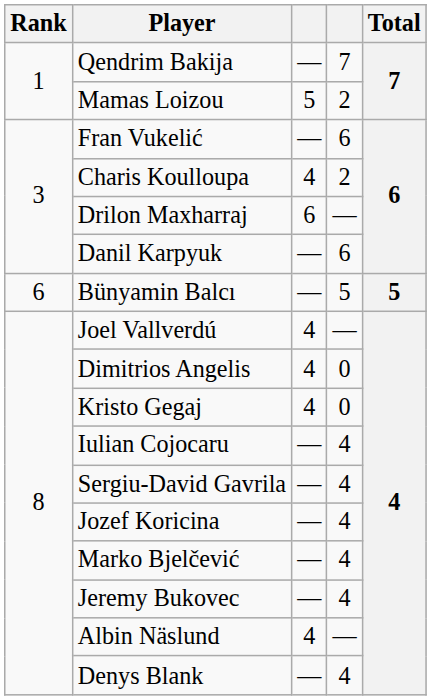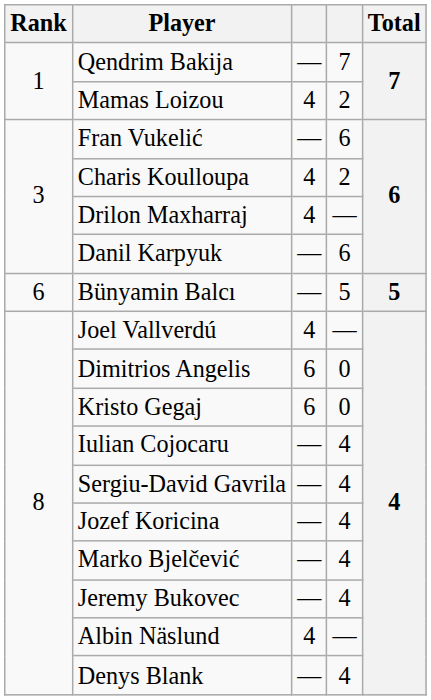Mamas Loizou | column 3: 5 -> 4
Drilon Maxharraj | column 3: 6 -> 4
Dimitrios Angelis | column 3: 4 -> 6
Kristo Gegaj | column 3: 4 -> 6
